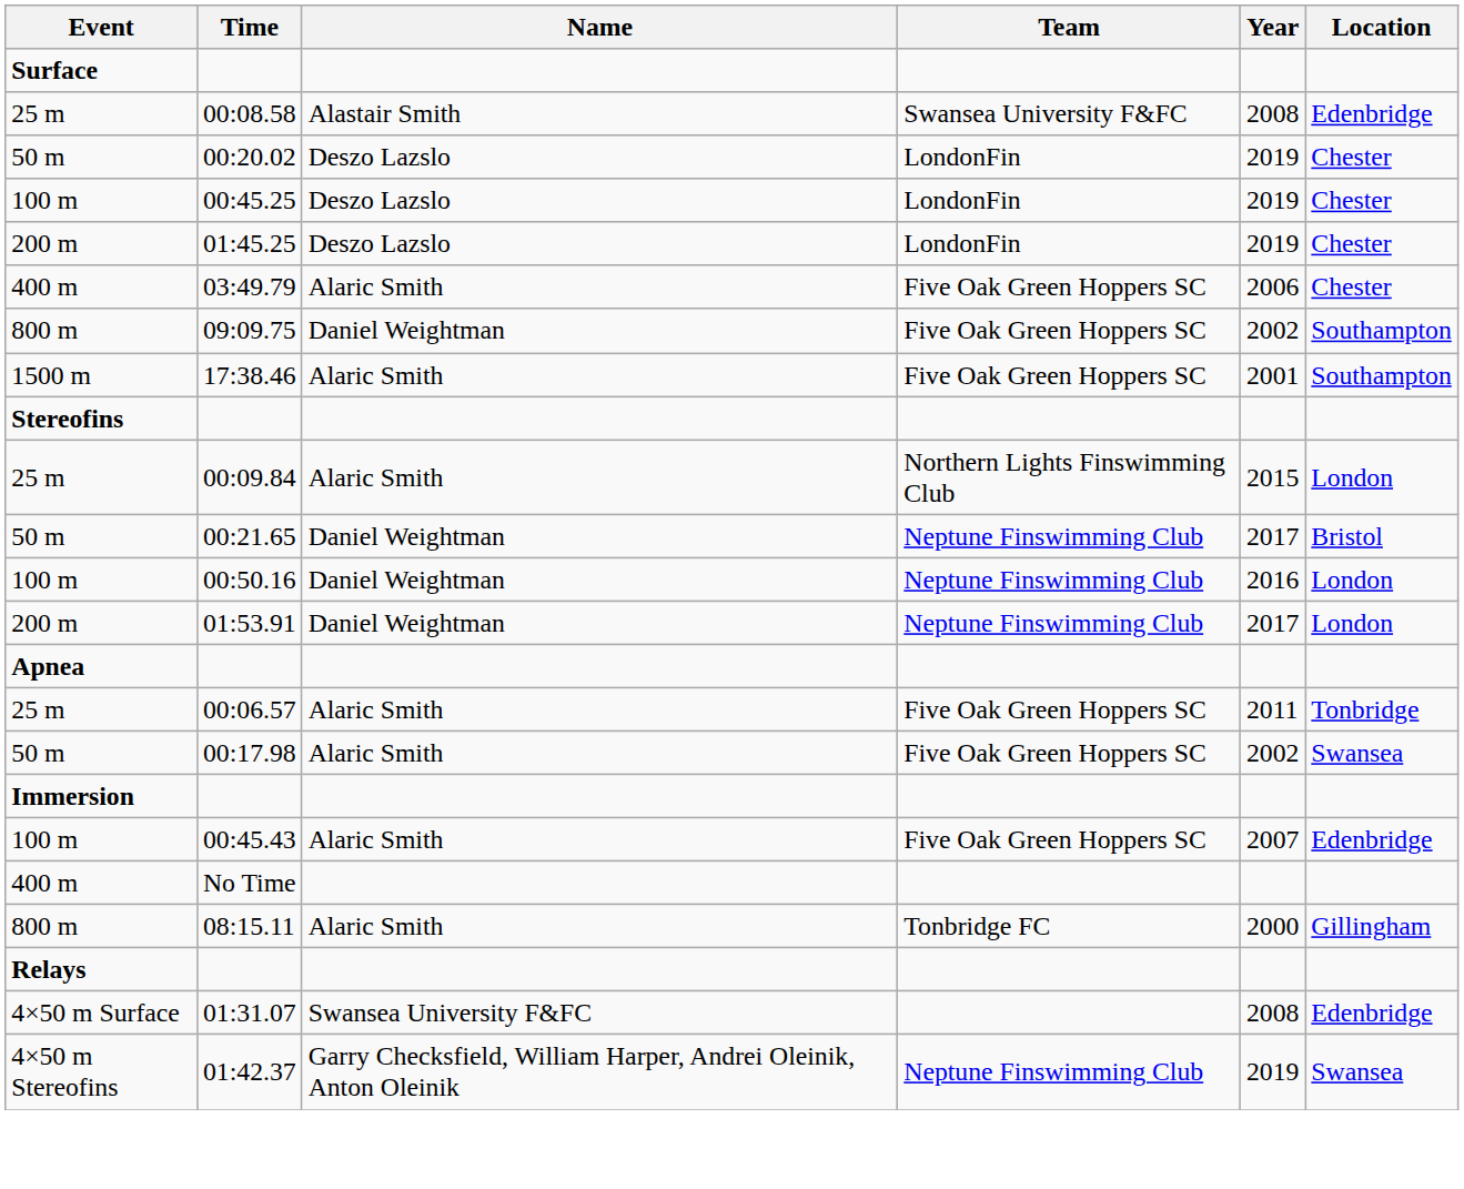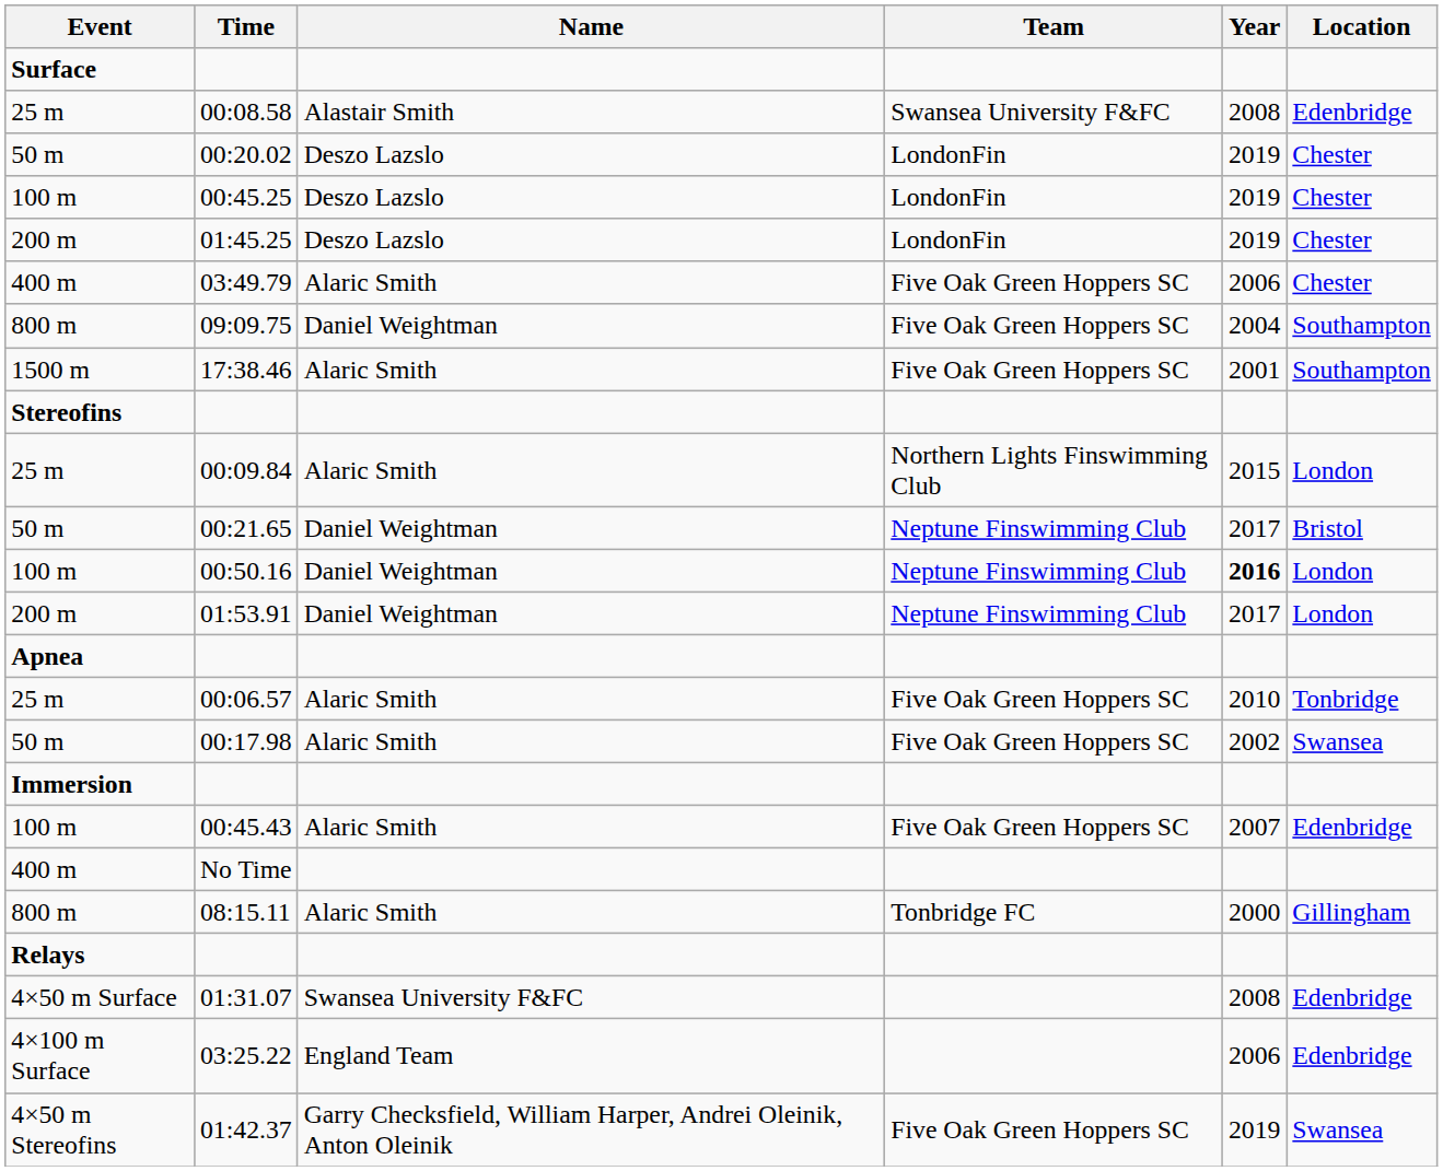09:09.75 | Year: 2002 -> 2004
00:50.16 | Year: normal -> bold
00:06.57 | Year: 2011 -> 2010
+ row: 4×100 m Surface | 03:25.22 | England Team | 2006 | Edenbridge
01:42.37 | Team: Neptune Finswimming Club -> Five Oak Green Hoppers SC
